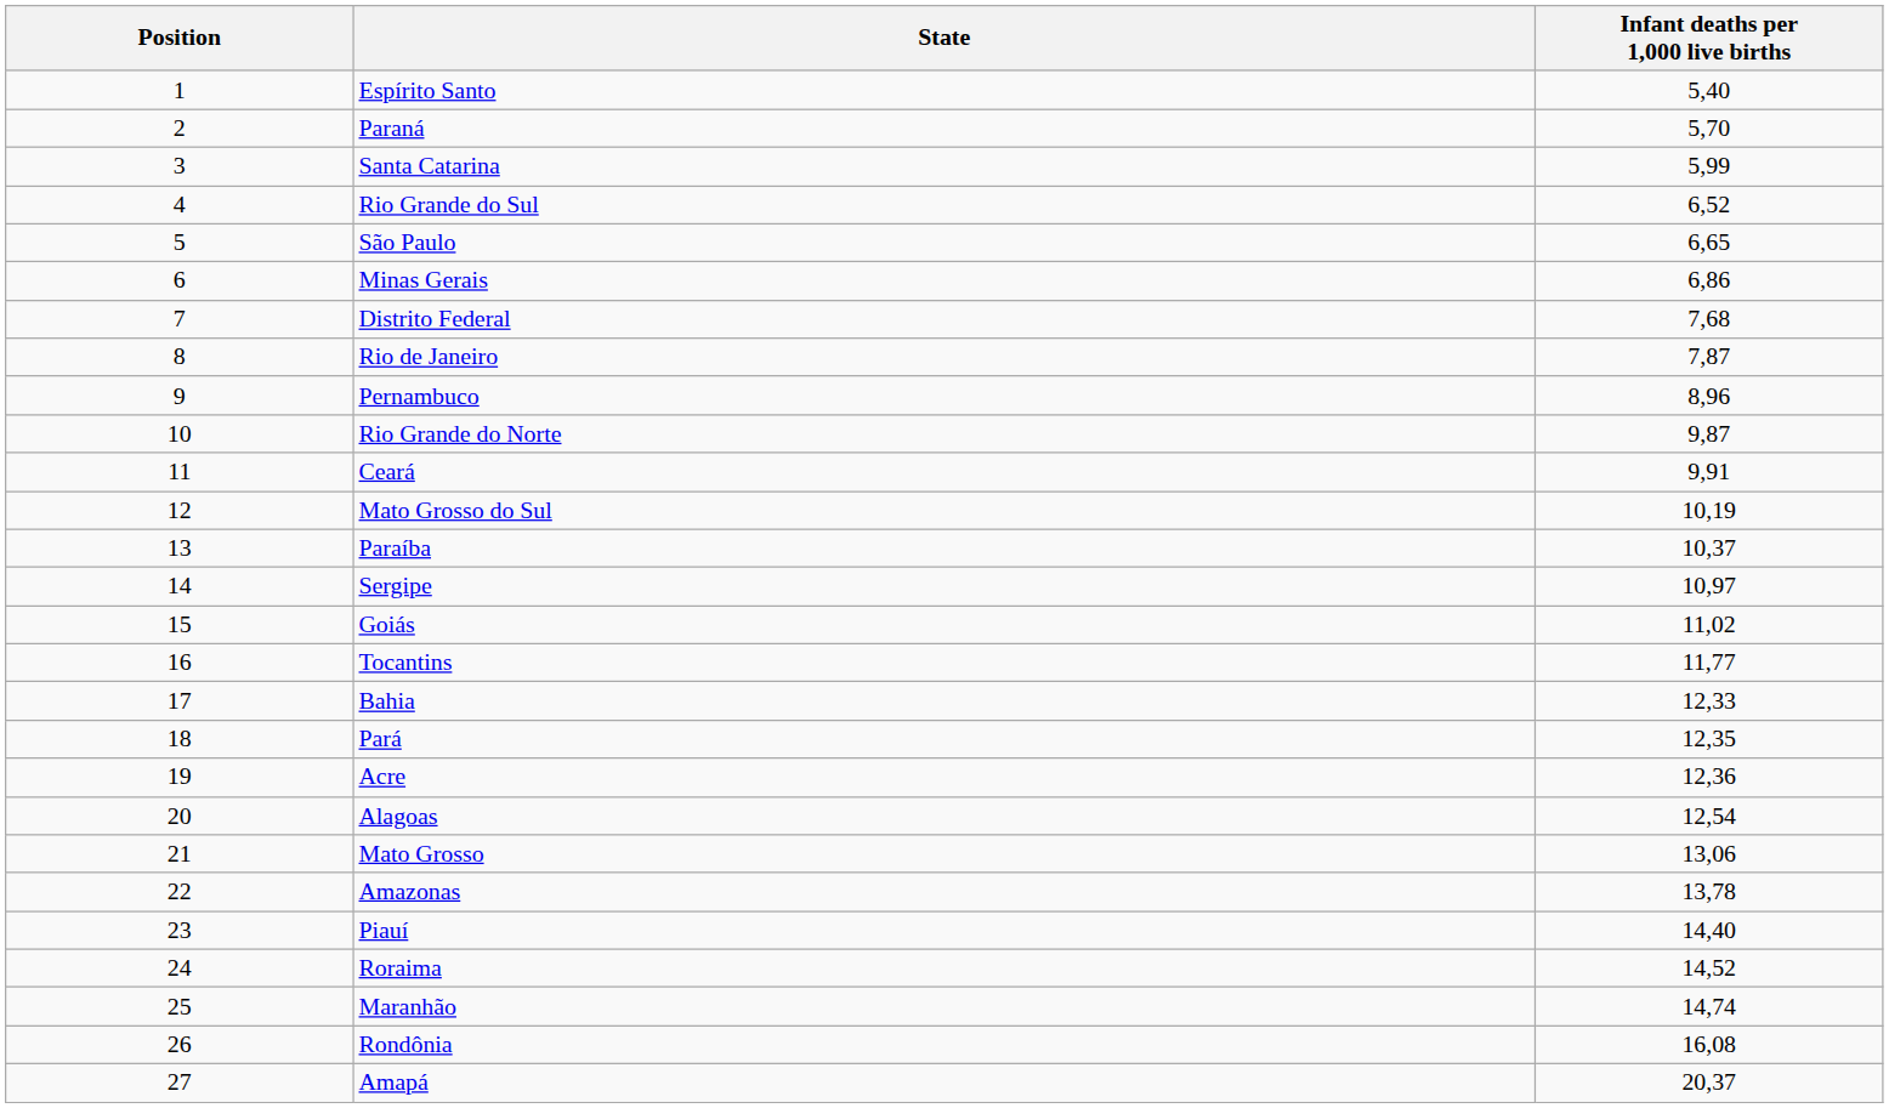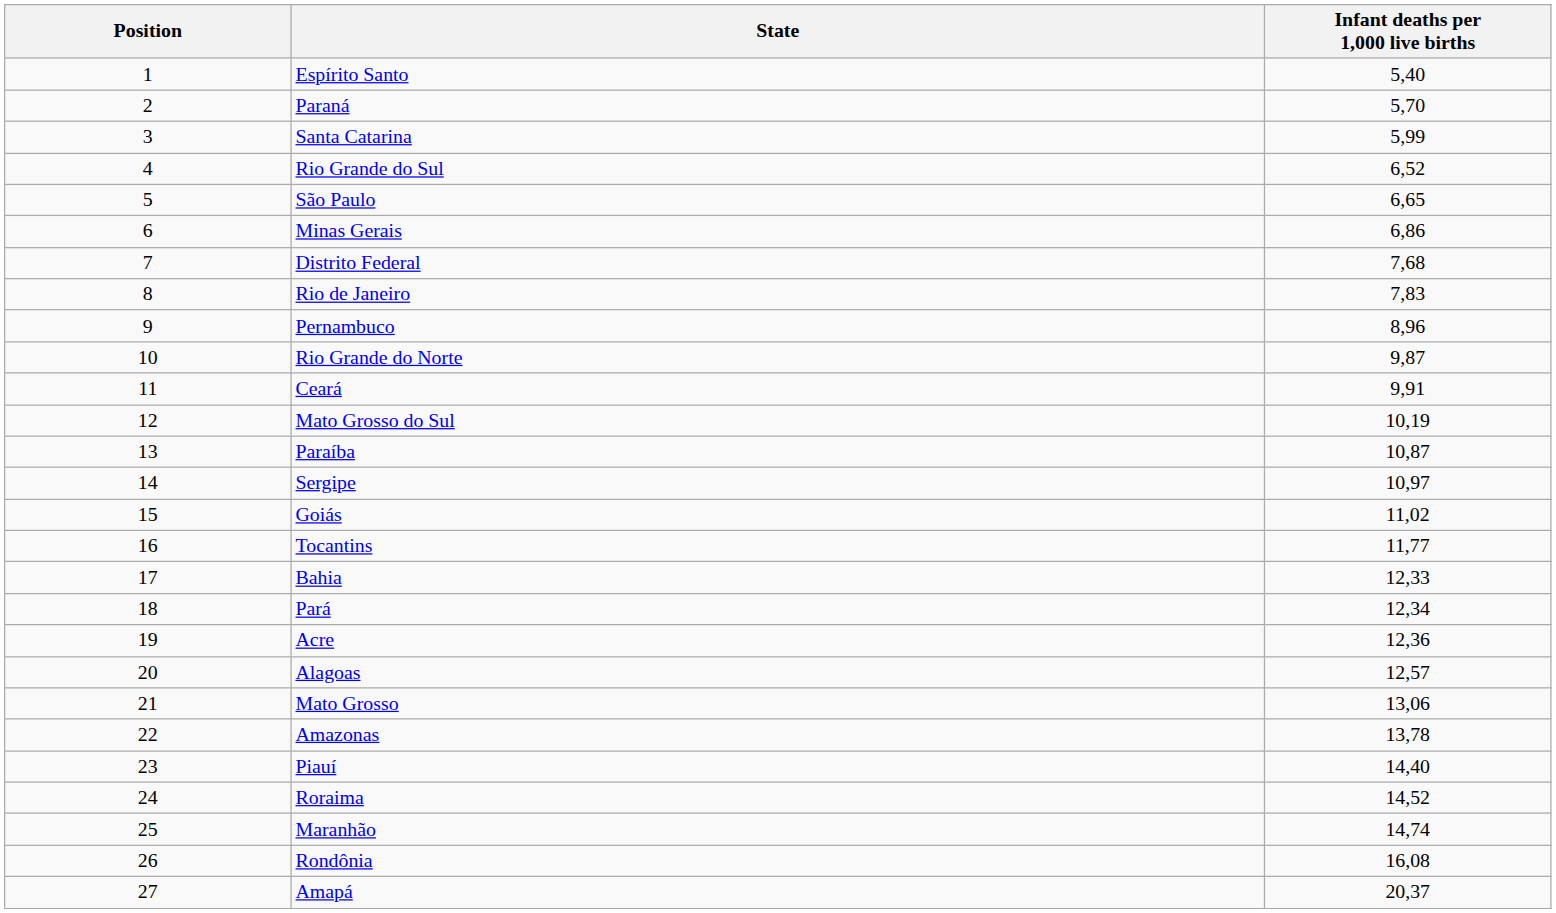Rio de Janeiro | Infant deaths per 1,000 live births: 7,87 -> 7,83
Paraíba | Infant deaths per 1,000 live births: 10,37 -> 10,87
Pará | Infant deaths per 1,000 live births: 12,35 -> 12,34
Alagoas | Infant deaths per 1,000 live births: 12,54 -> 12,57
